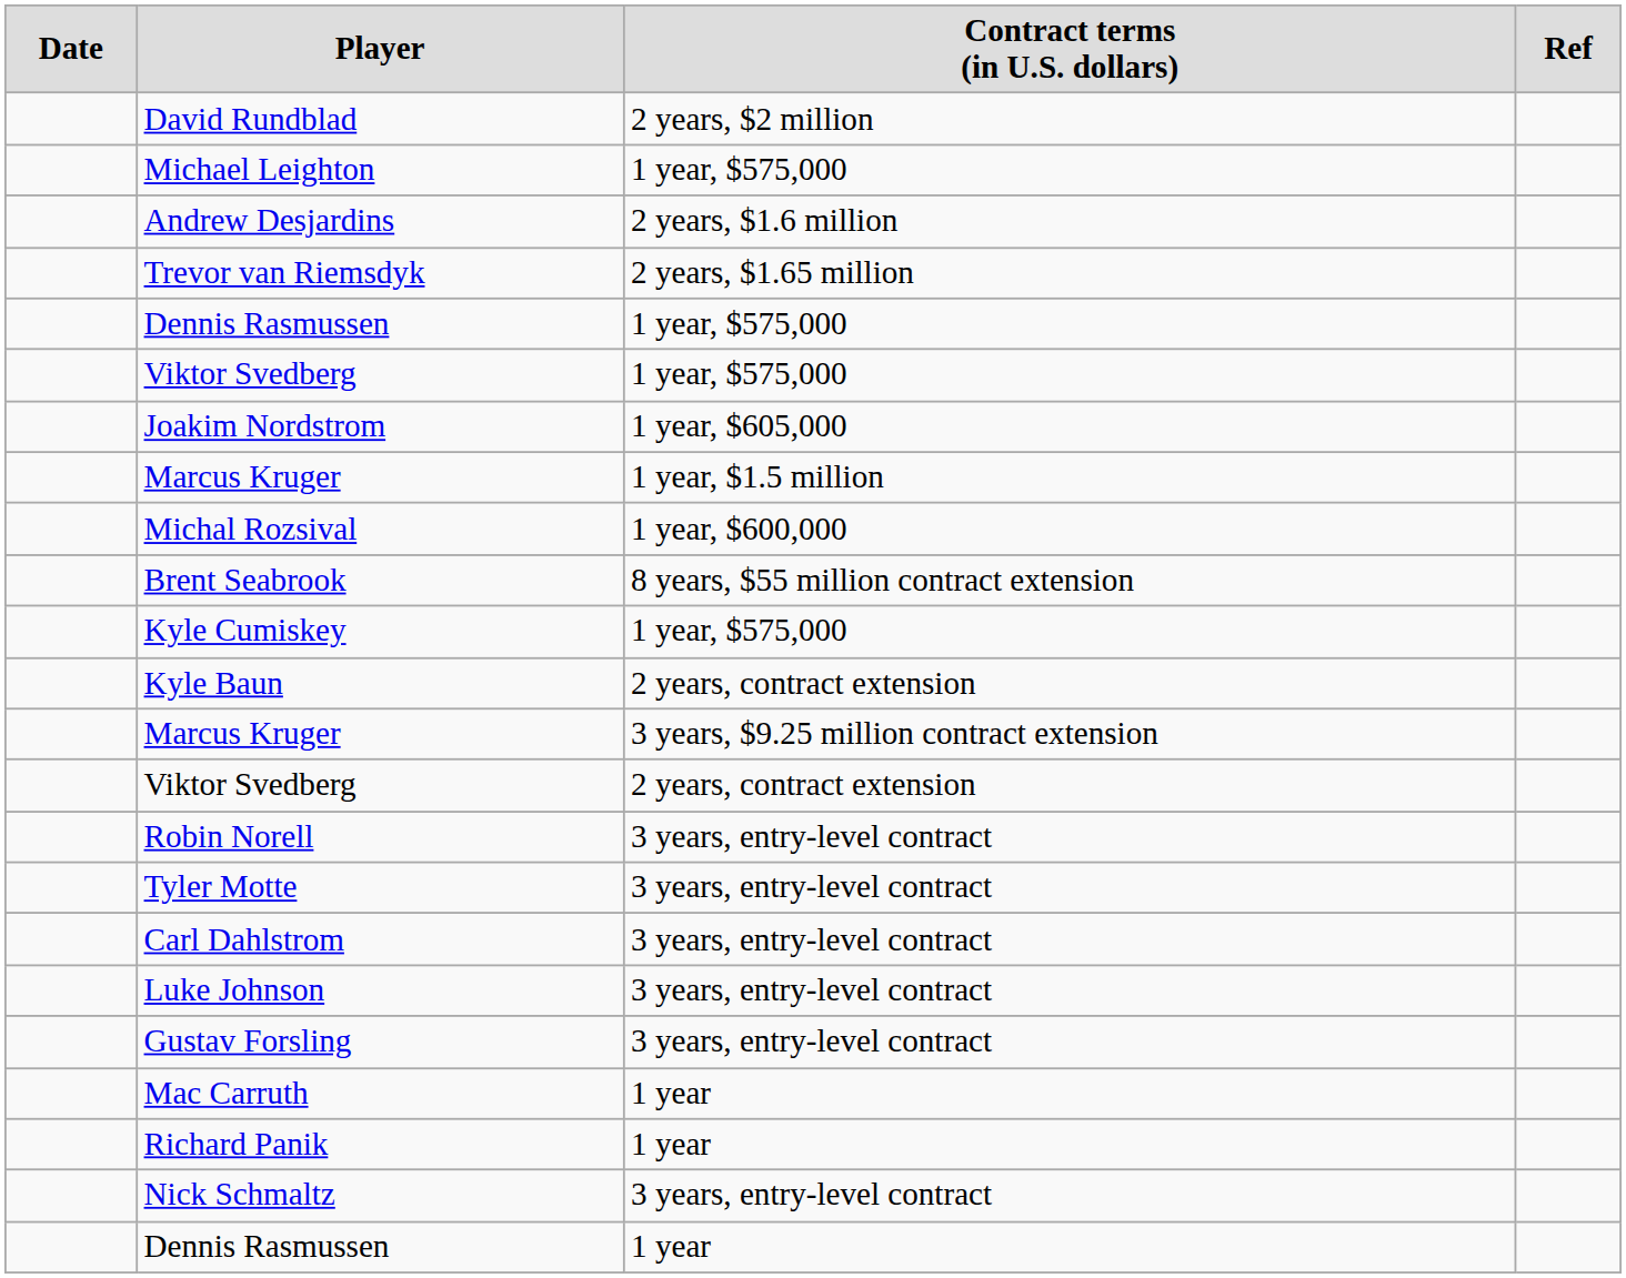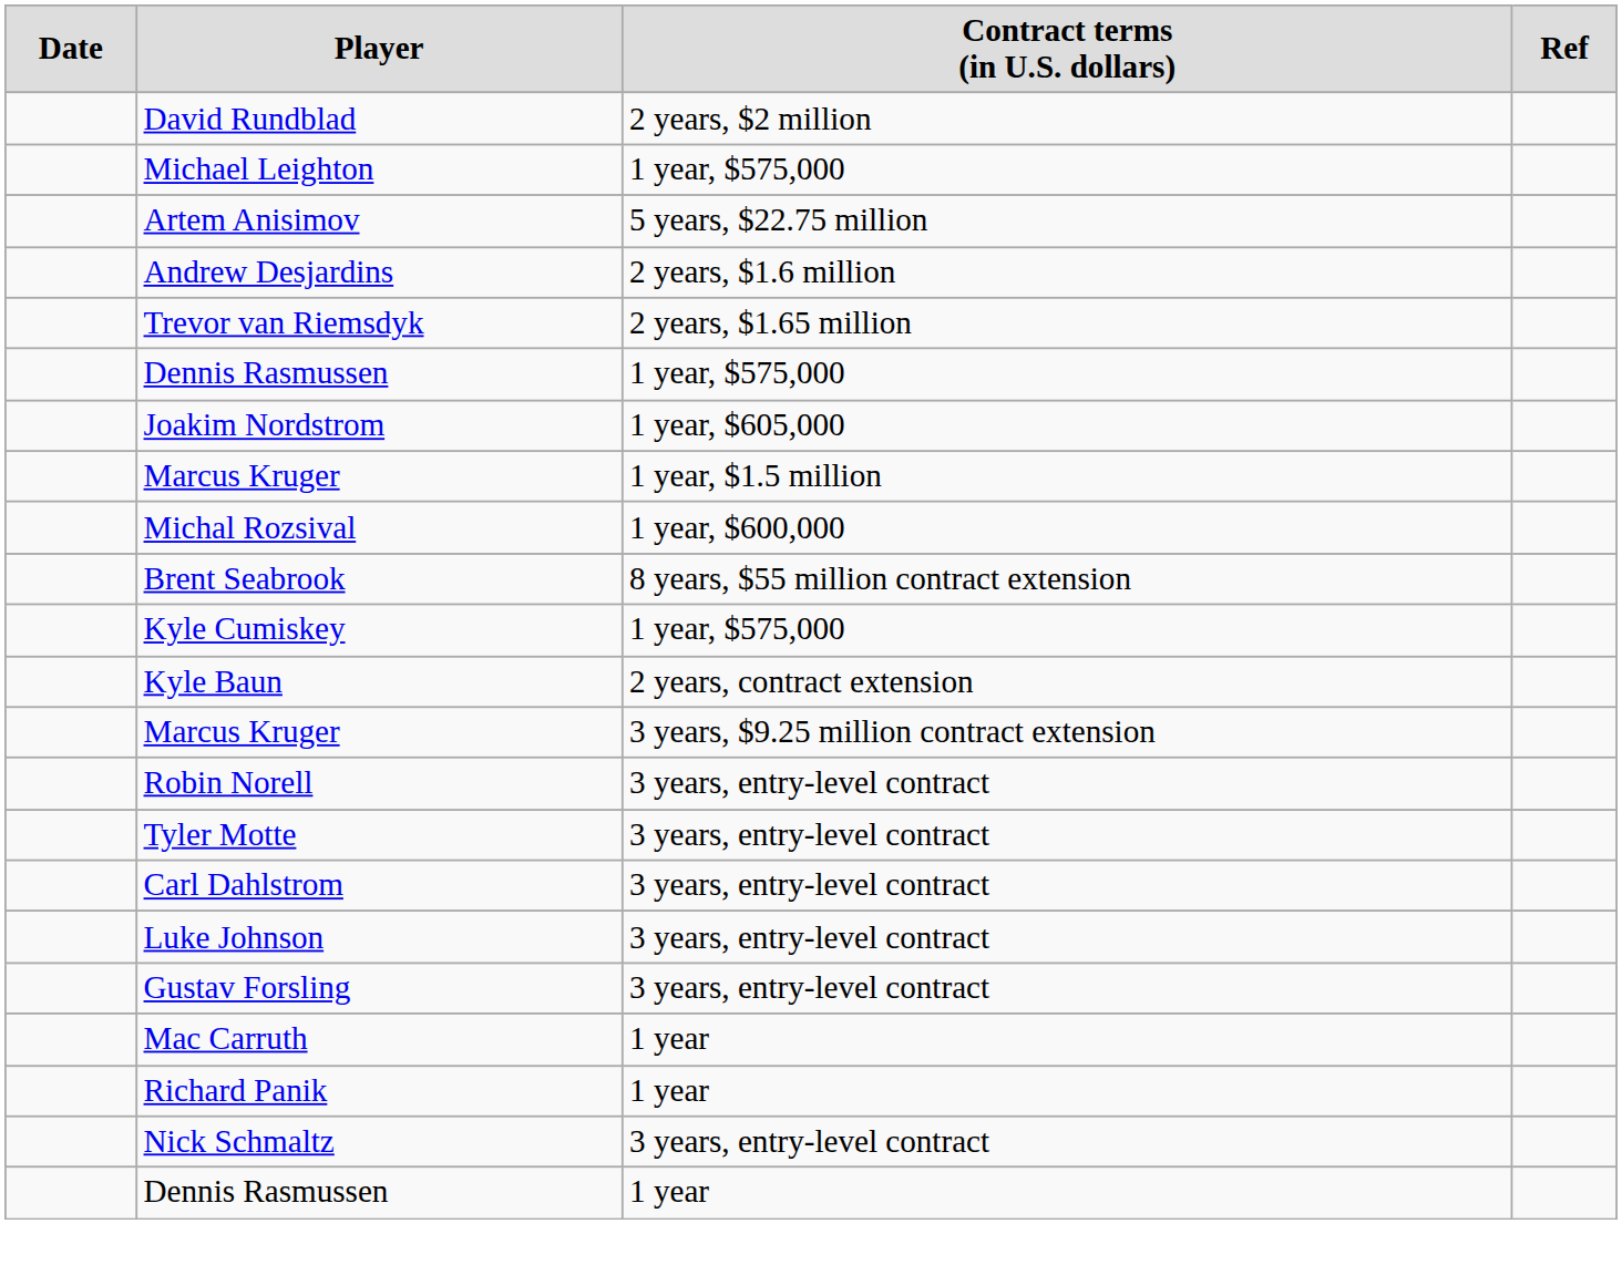+ row: Artem Anisimov | 5 years, $22.75 million
- row: Viktor Svedberg | 1 year, $575,000
- row: Viktor Svedberg | 2 years, contract extension
